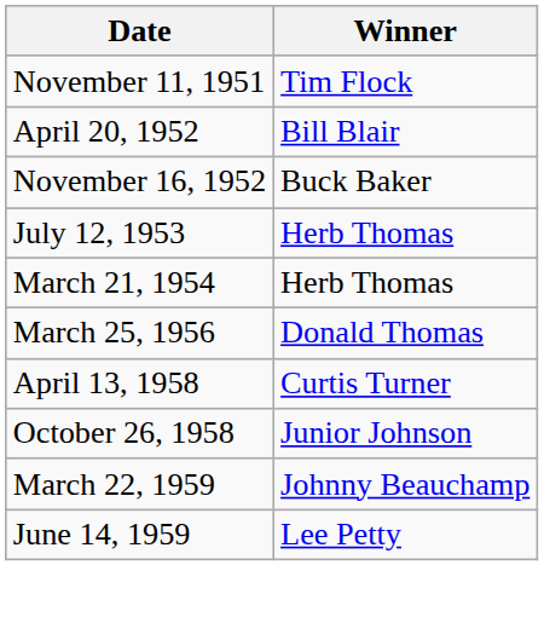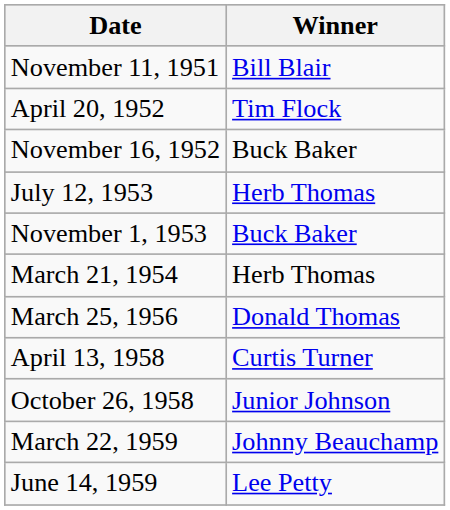November 11, 1951 | Winner: Tim Flock -> Bill Blair
April 20, 1952 | Winner: Bill Blair -> Tim Flock
+ row: November 1, 1953 | Buck Baker
